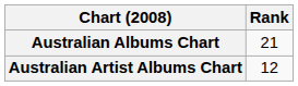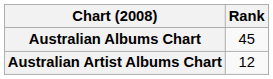Australian Albums Chart | Rank: 21 -> 45
